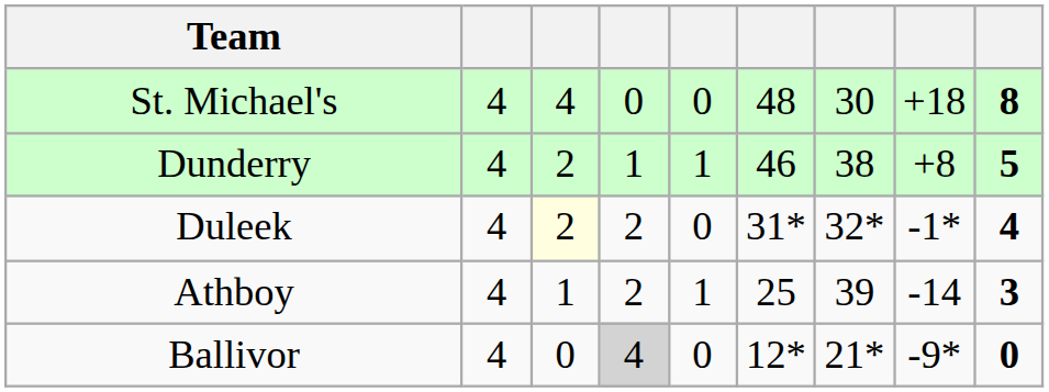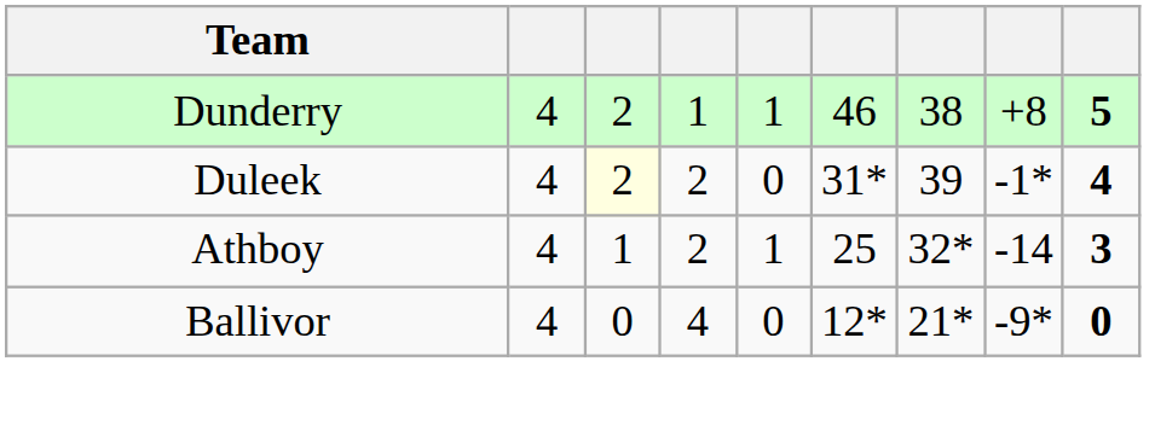- row: St. Michael's | 4 | 4 | 0 | 0 | 48 | 30 | +18 | 8
Duleek | column 7: 32* -> 39
Athboy | column 7: 39 -> 32*
Ballivor | column 4: lightgrey background -> no background
